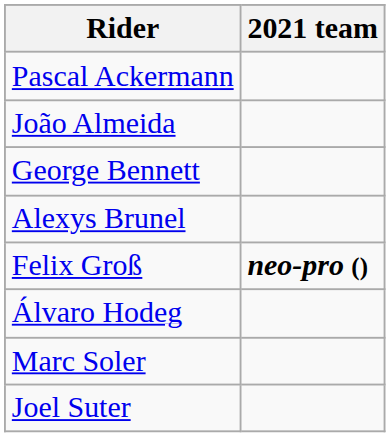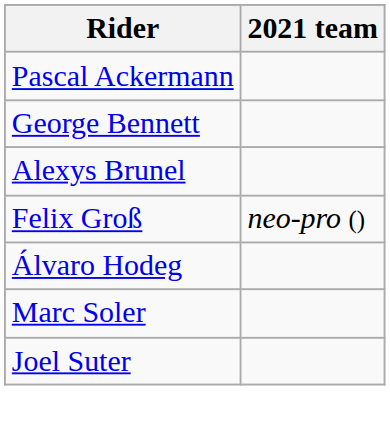- row: João Almeida
Felix Groß | 2021 team: bold -> normal
